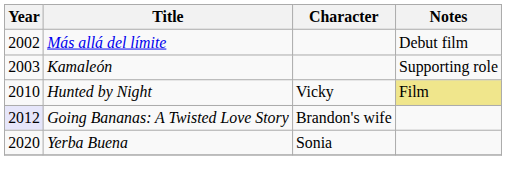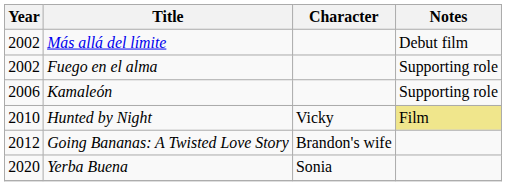+ row: 2002 | Fuego en el alma | Supporting role
Kamaleón | Year: 2003 -> 2006
Going Bananas: A Twisted Love Story | Year: lavender background -> no background
